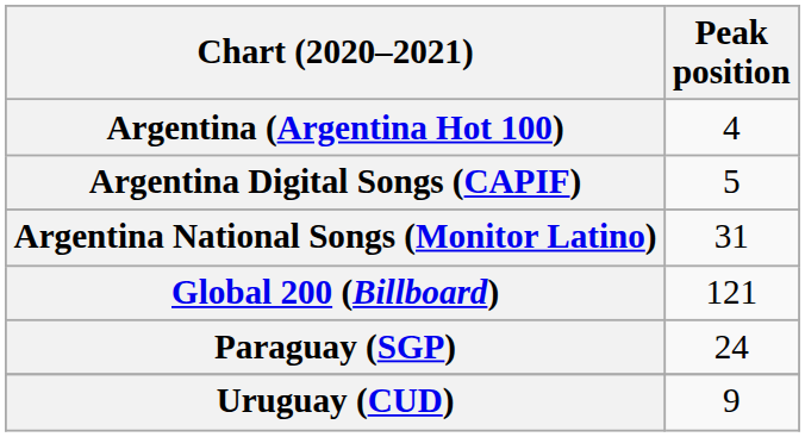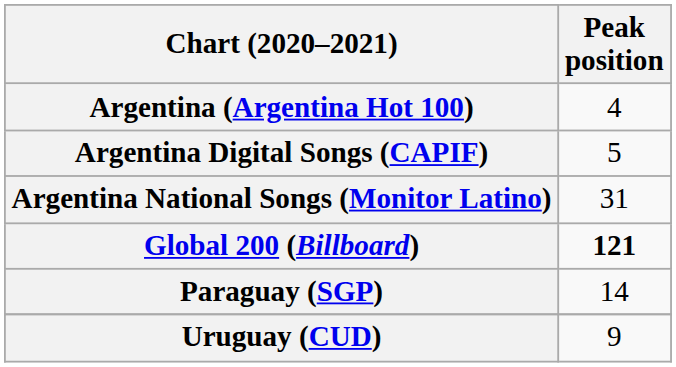Global 200 (Billboard) | Peak position: normal -> bold
Paraguay (SGP) | Peak position: 24 -> 14
